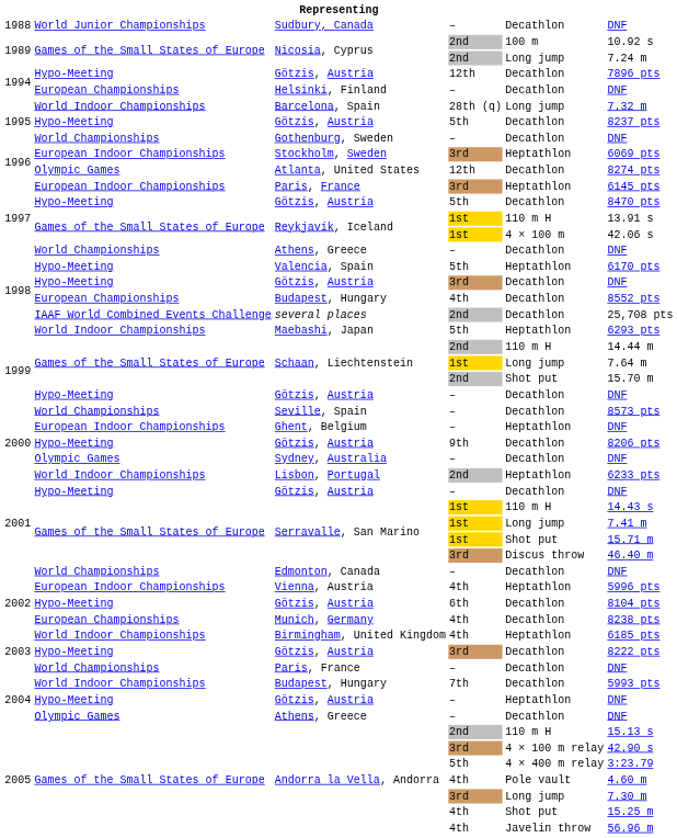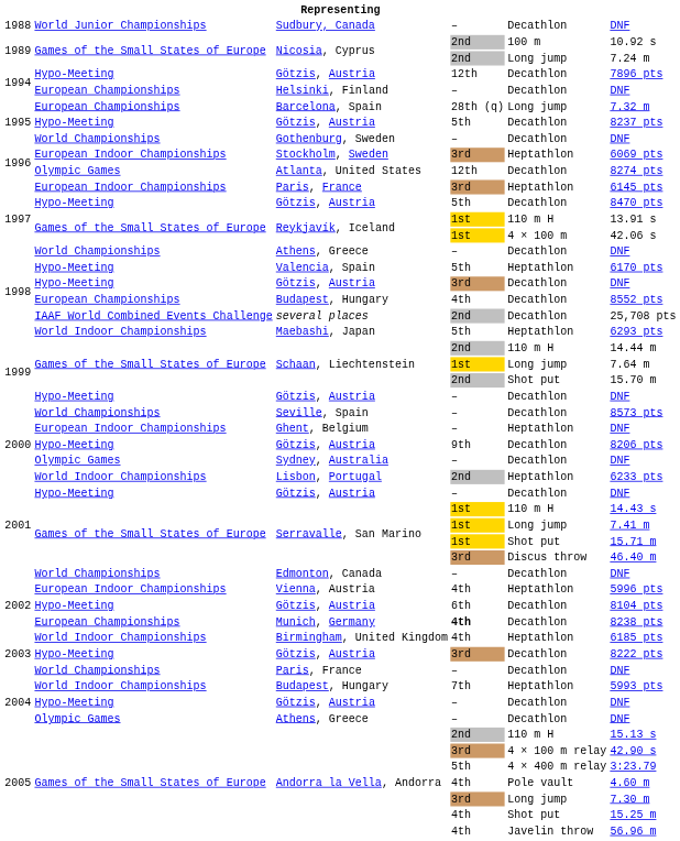Barcelona, Spain | column 2: World Indoor Championships -> European Championships
Munich, Germany | column 4: normal -> bold
2004 / Budapest, Hungary | column 5: Decathlon -> Heptathlon
2004 / Götzis, Austria | column 5: Heptathlon -> Decathlon
